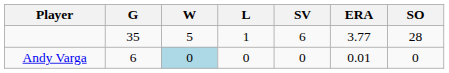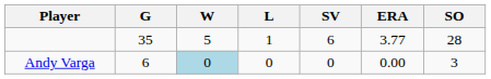Andy Varga | ERA: 0.01 -> 0.00
Andy Varga | SO: 0 -> 3
